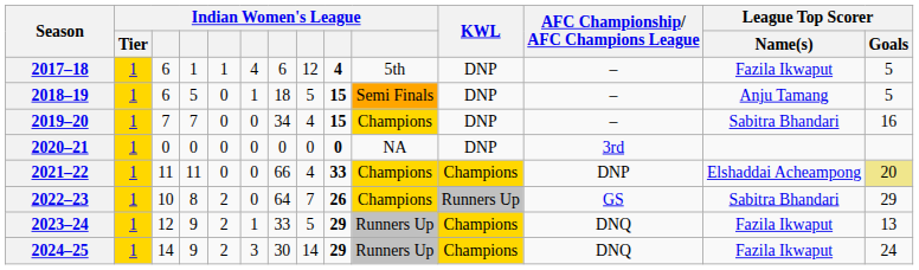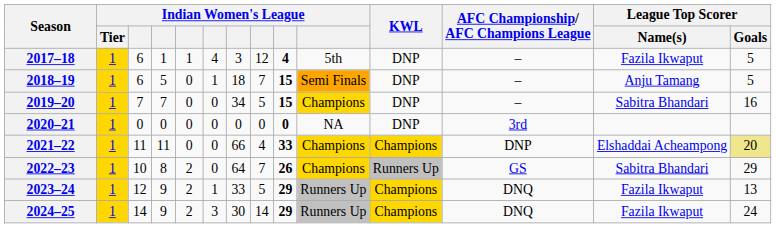2017–18 | column 7: 6 -> 3
2018–19 | column 8: 5 -> 7
2019–20 | column 8: 4 -> 5
